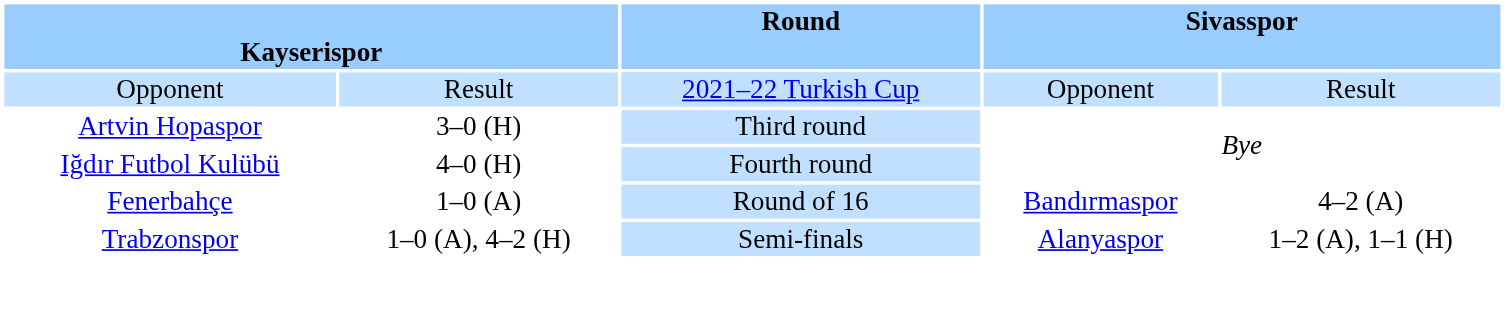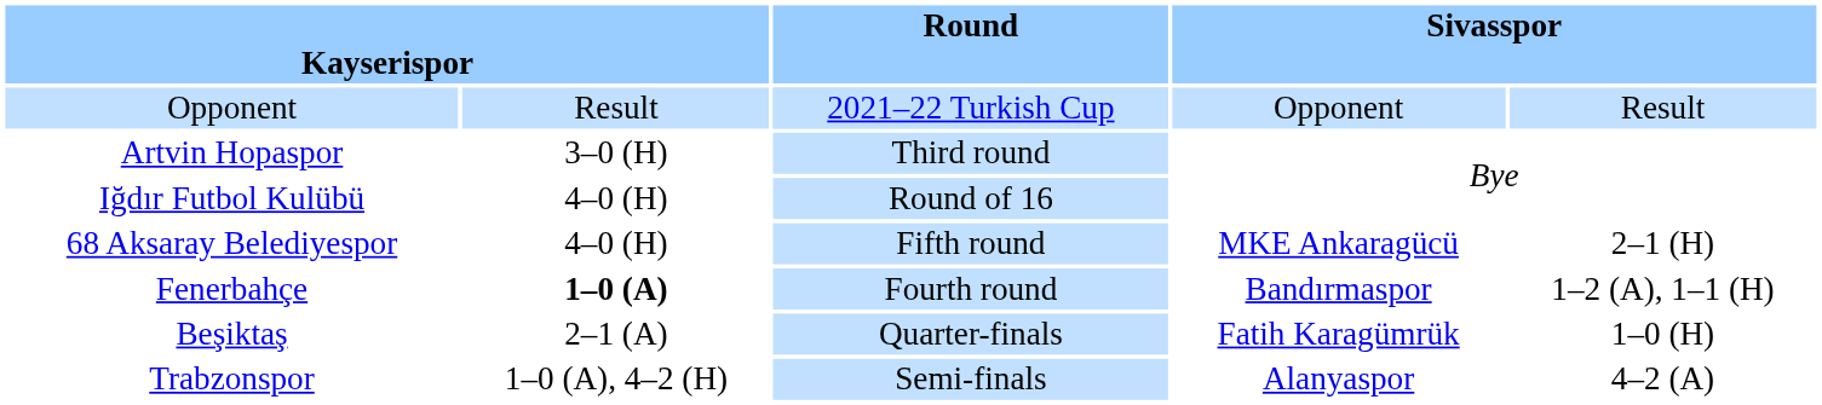Iğdır Futbol Kulübü | Round: Fourth round -> Round of 16
+ row: 68 Aksaray Belediyespor | 4–0 (H) | Fifth round | MKE Ankaragücü | 2–1 (H)
Fenerbahçe | column 2: normal -> bold
Fenerbahçe | Round: Round of 16 -> Fourth round
Fenerbahçe | column 5: 4–2 (A) -> 1–2 (A), 1–1 (H)
+ row: Beşiktaş | 2–1 (A) | Quarter-finals | Fatih Karagümrük | 1–0 (H)
Trabzonspor | column 5: 1–2 (A), 1–1 (H) -> 4–2 (A)
